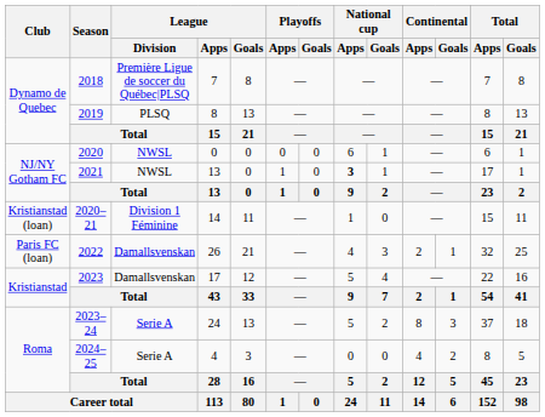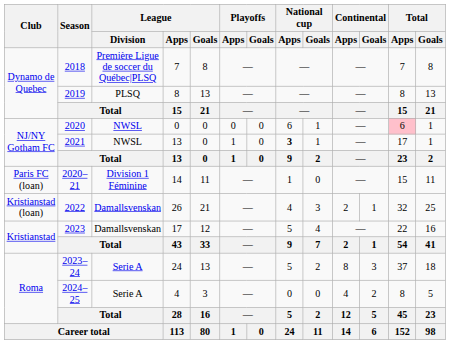2020 | Total / Apps: no background -> pink background
2020–21 | Club: Kristianstad (loan) -> Paris FC (loan)
2022 | Club: Paris FC (loan) -> Kristianstad (loan)
